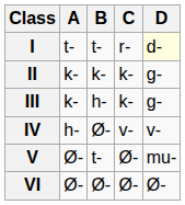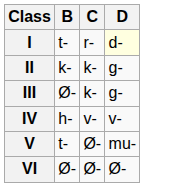- column: A | t- | k- | k- | h- | Ø- | Ø-
III | B: h- -> Ø-
IV | B: Ø- -> h-
